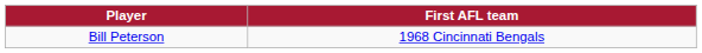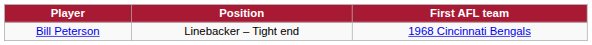+ column: Position | Linebacker – Tight end
